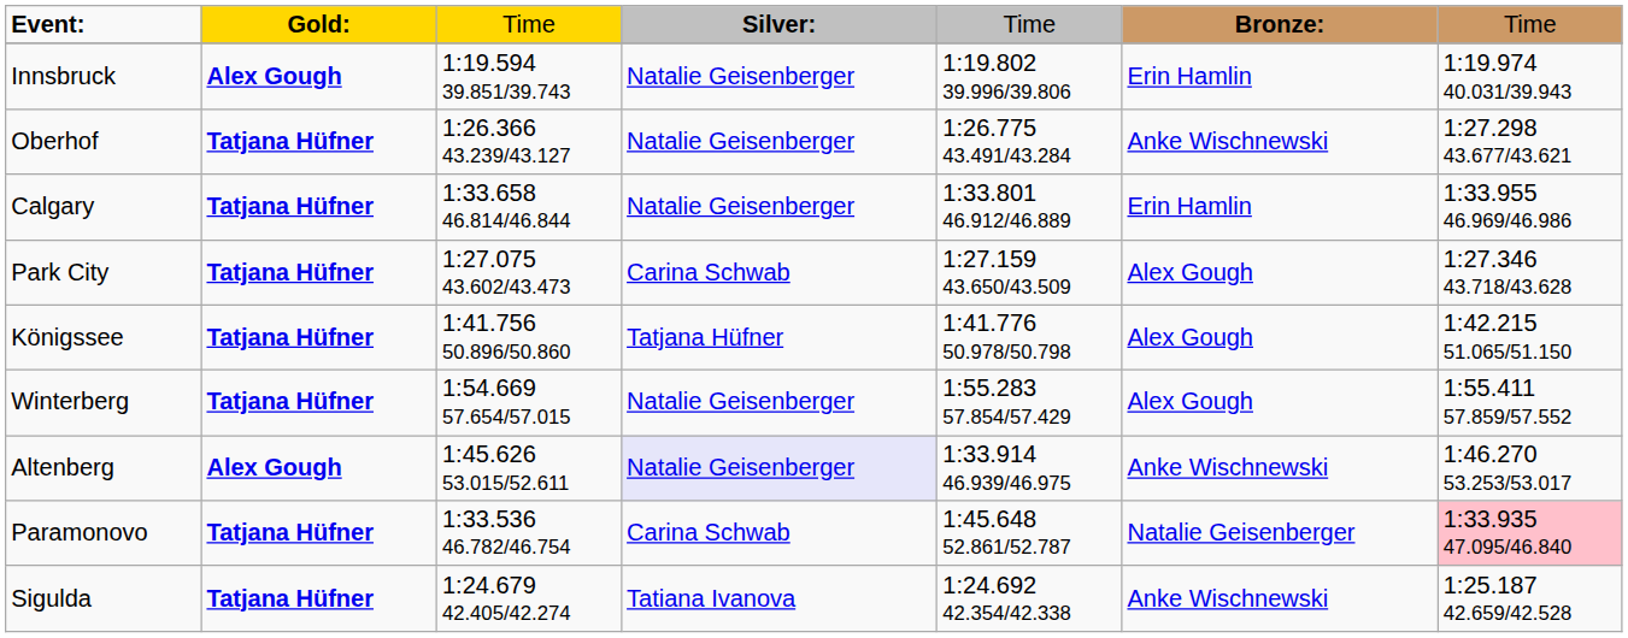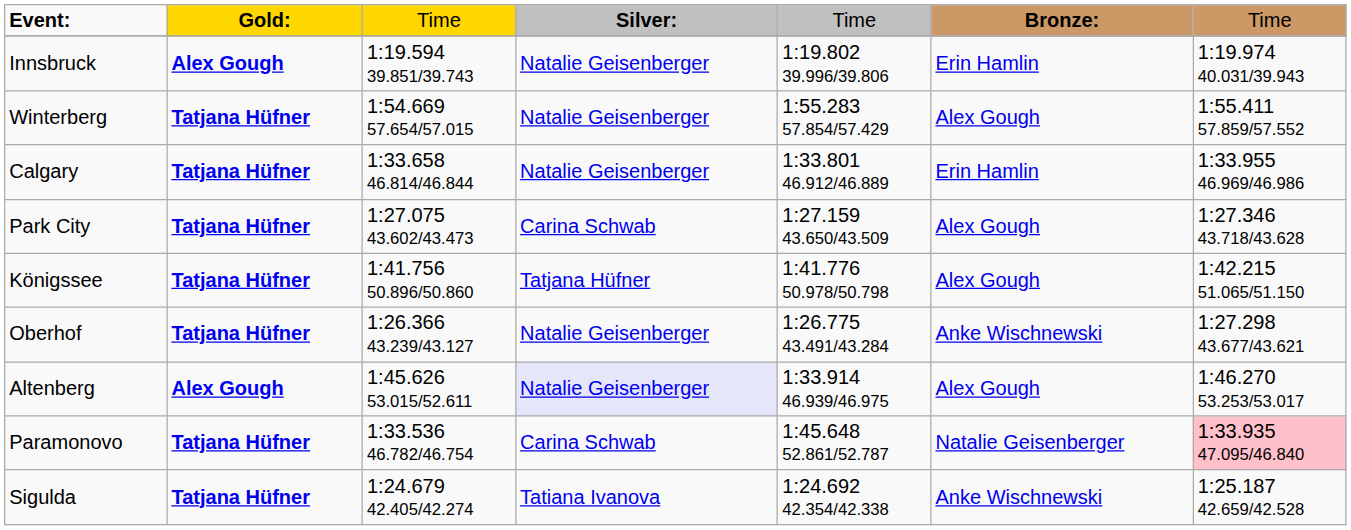rows swapped: Winterberg <-> Oberhof
Altenberg | column 6: Anke Wischnewski -> Alex Gough
